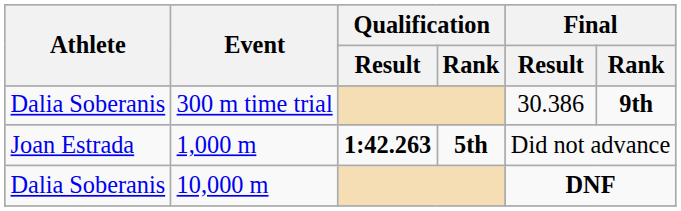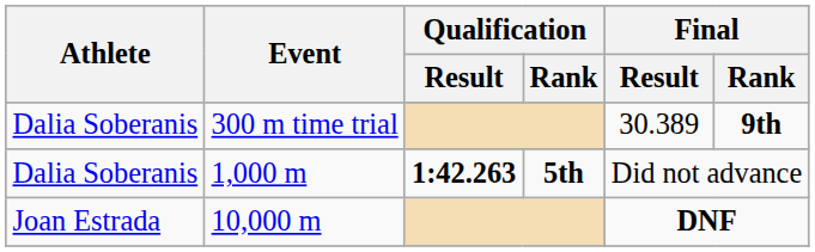300 m time trial | Final / Result: 30.386 -> 30.389
1,000 m | Athlete: Joan Estrada -> Dalia Soberanis
10,000 m | Athlete: Dalia Soberanis -> Joan Estrada
